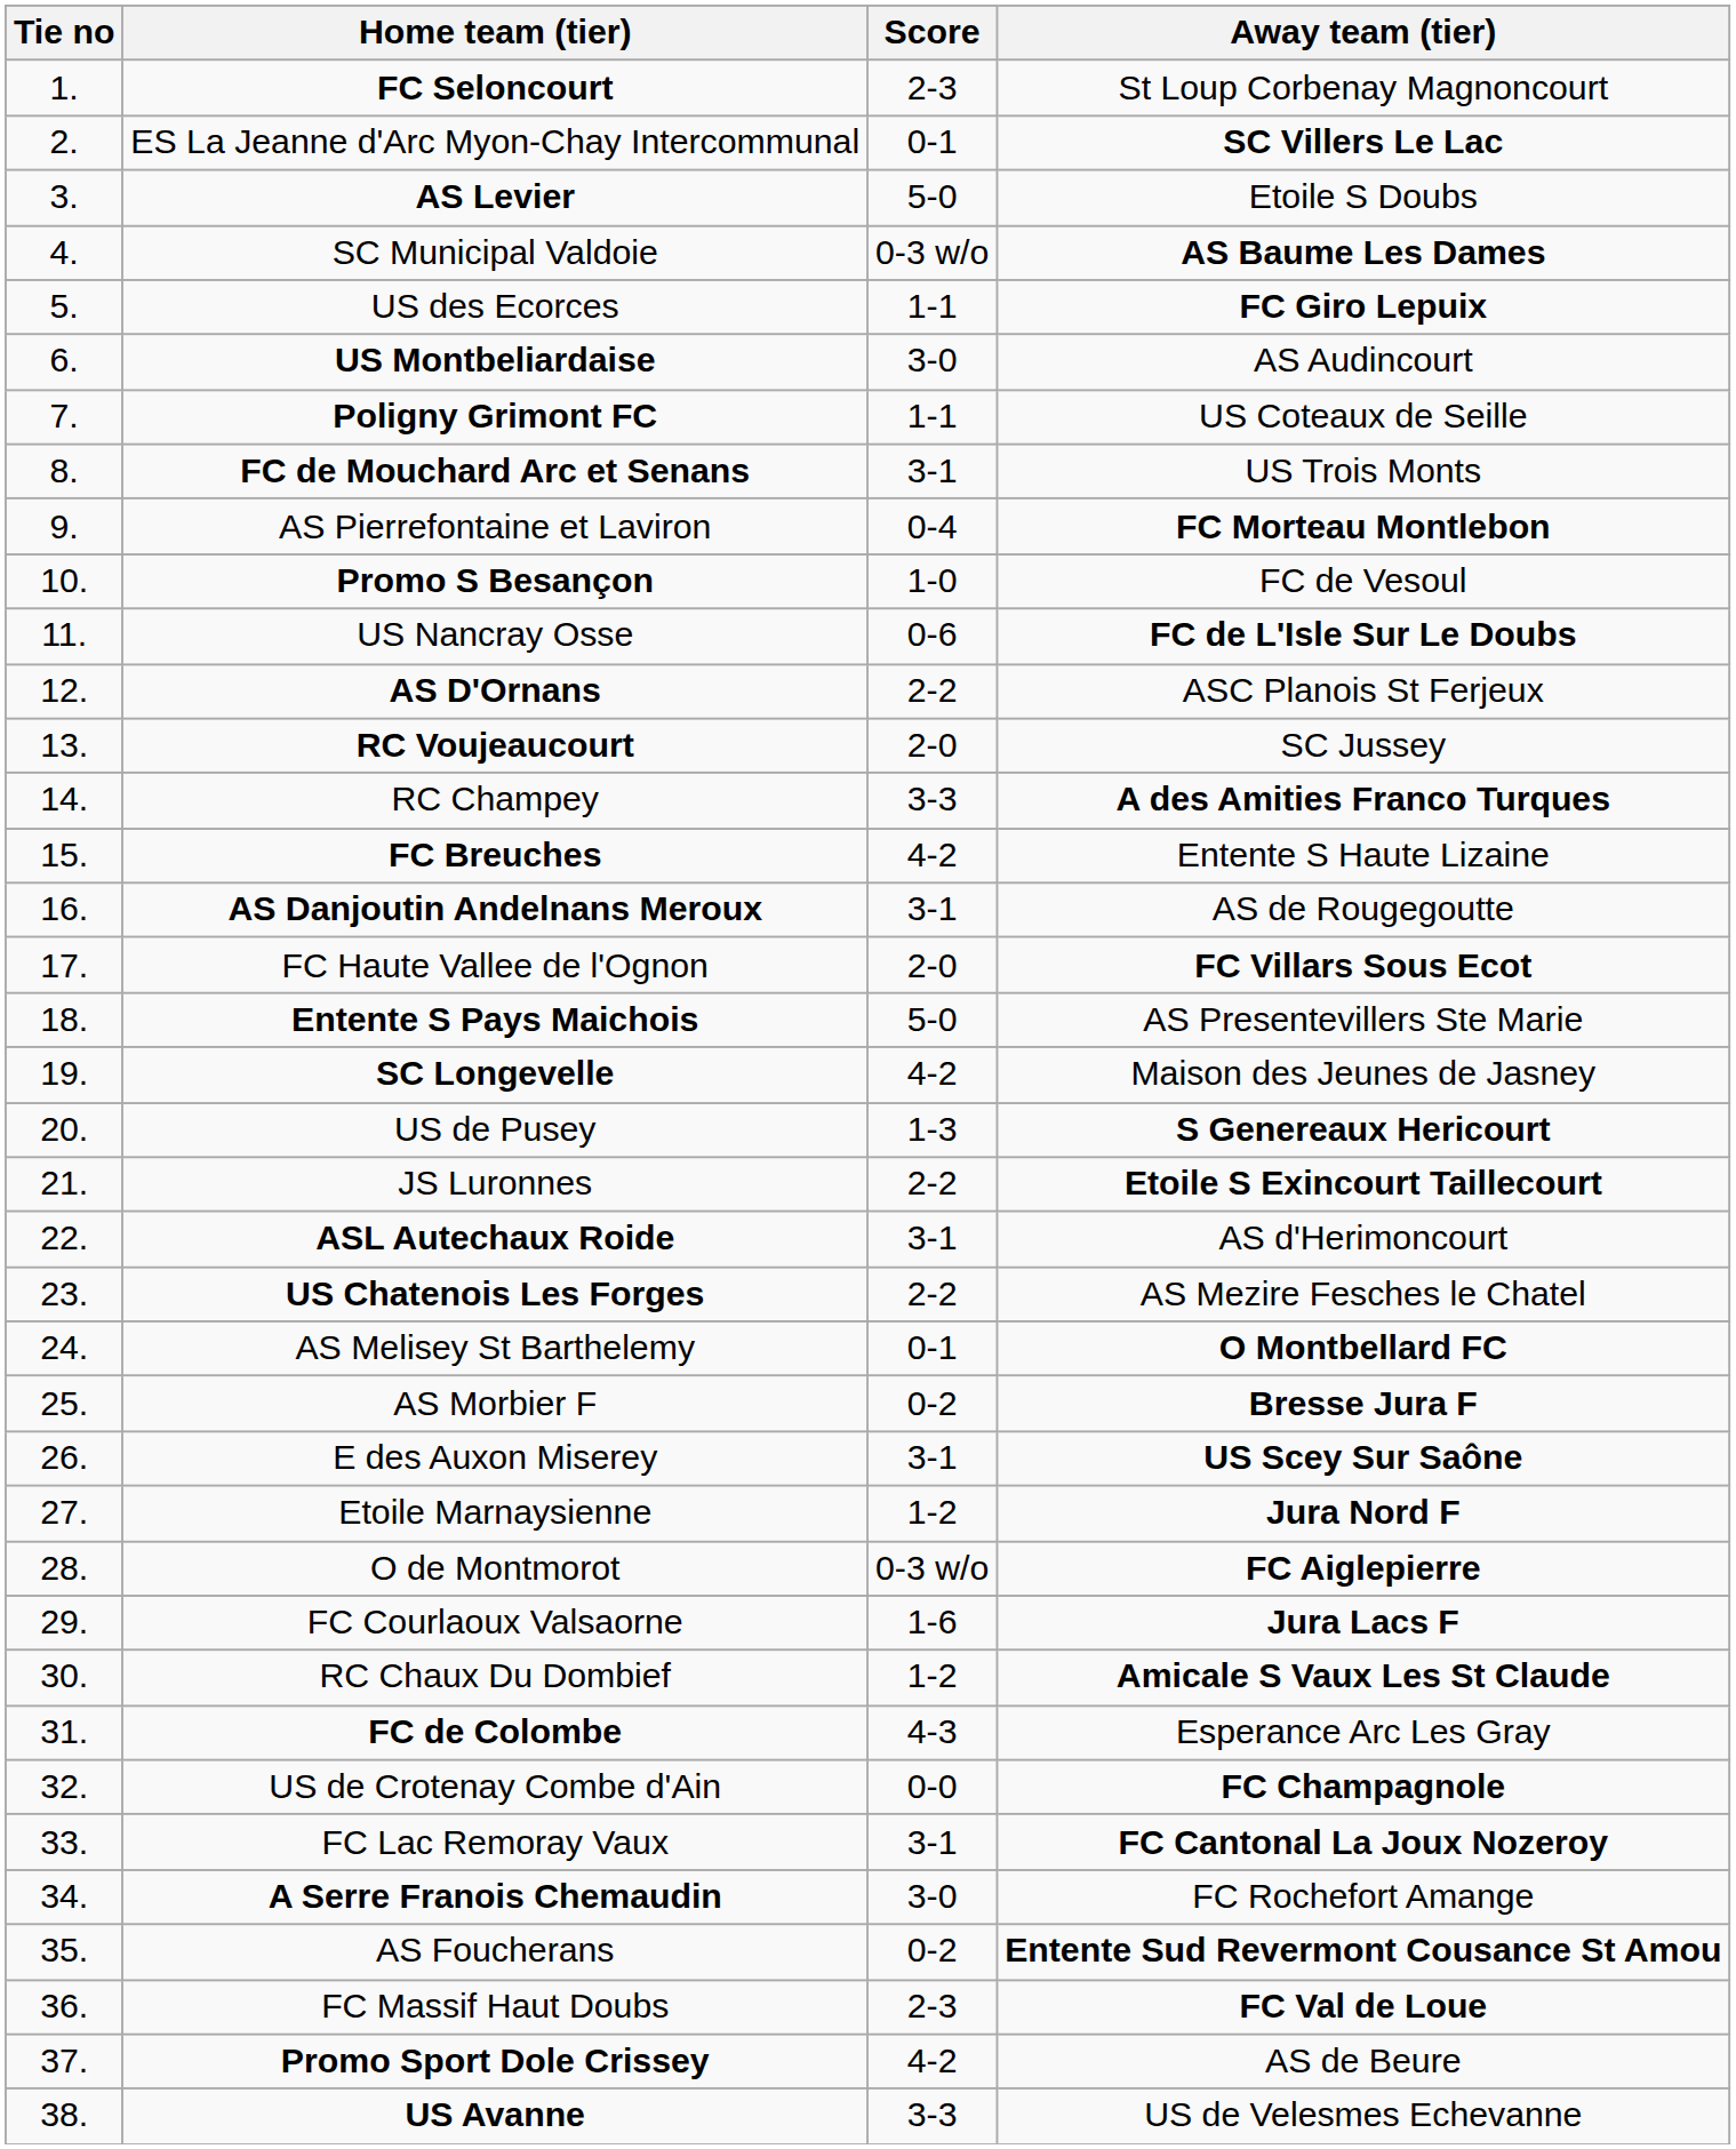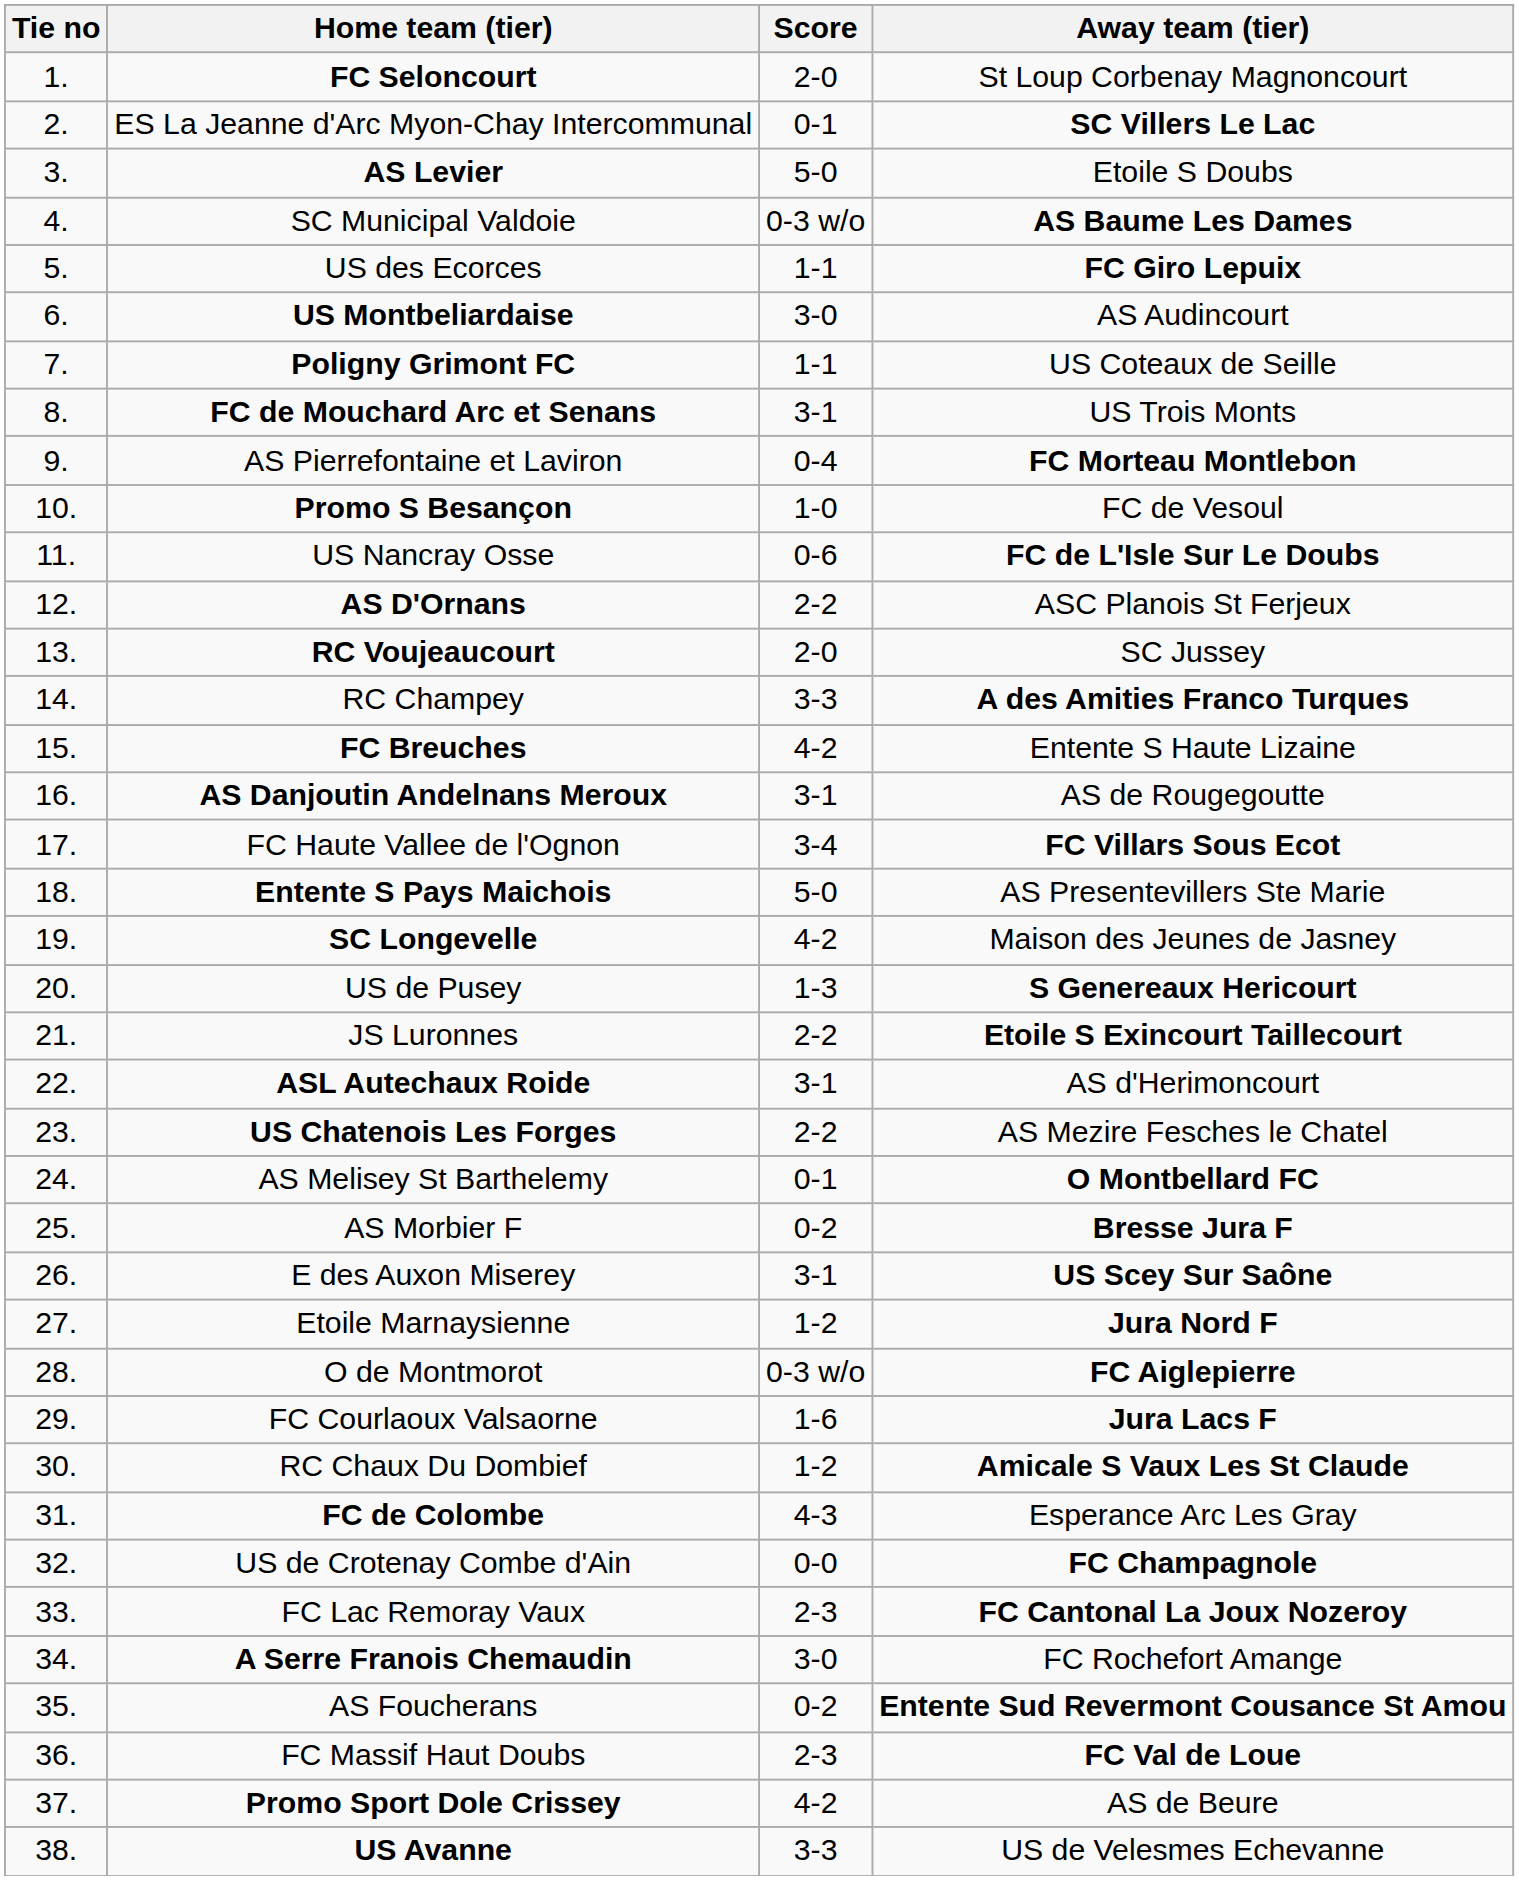FC Seloncourt | Score: 2-3 -> 2-0
FC Haute Vallee de l'Ognon | Score: 2-0 -> 3-4
FC Lac Remoray Vaux | Score: 3-1 -> 2-3
